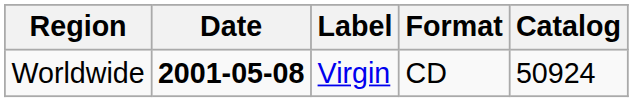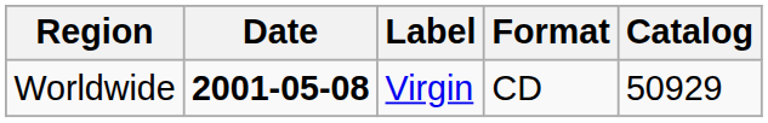Worldwide | Catalog: 50924 -> 50929
